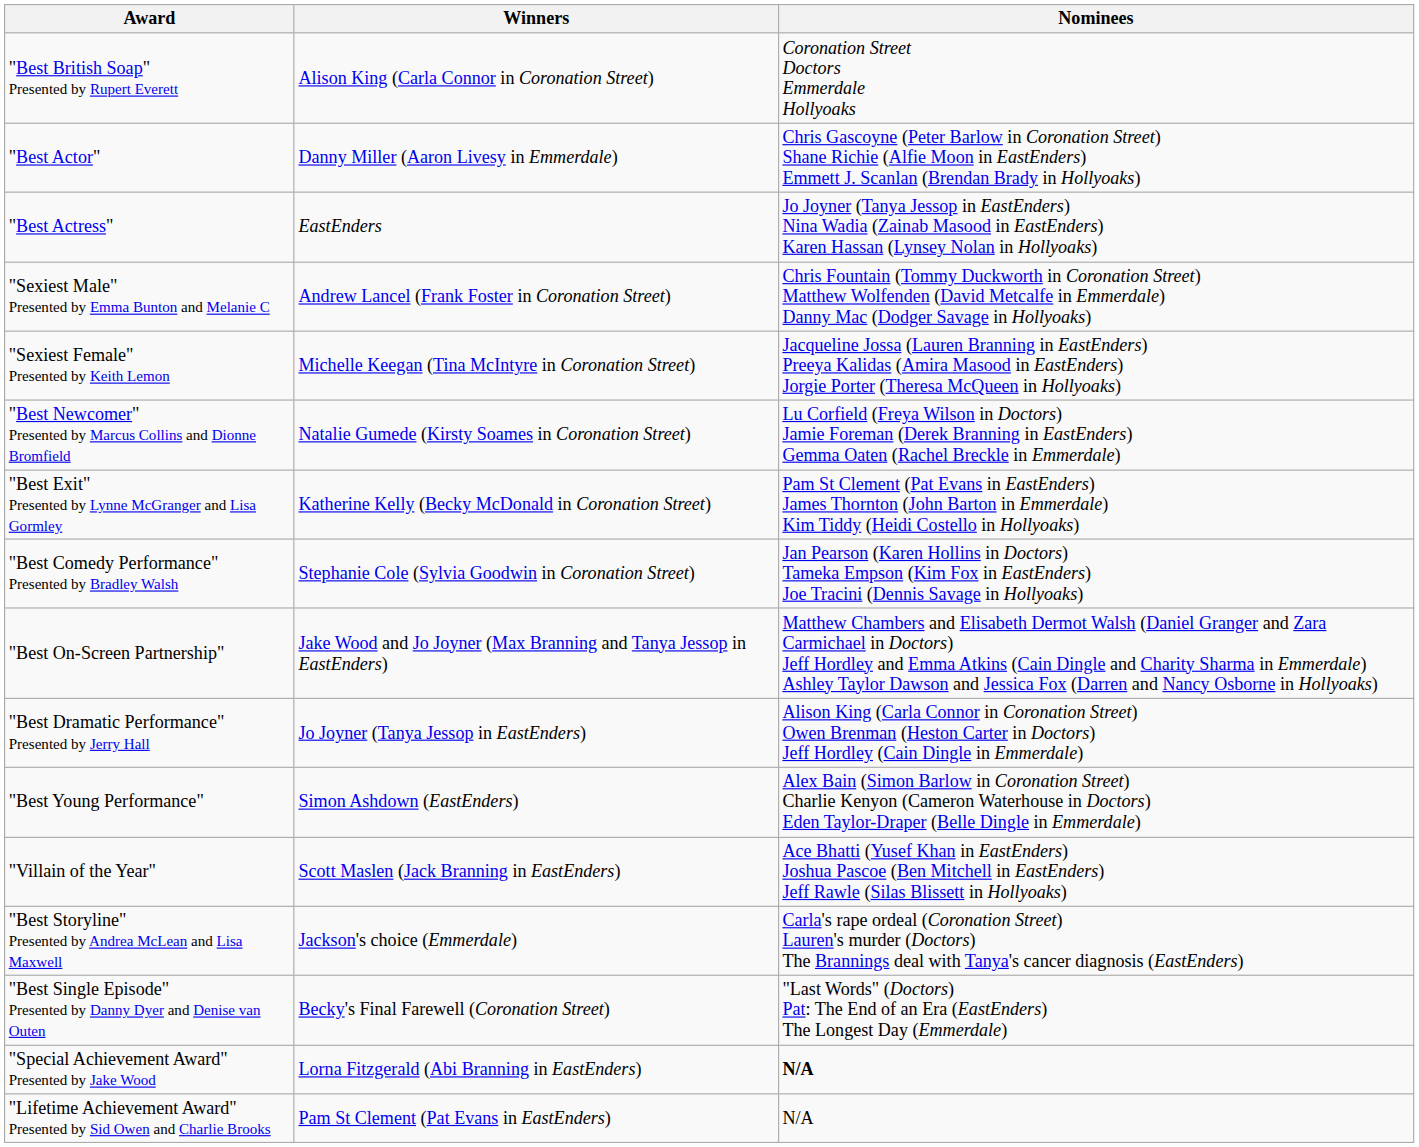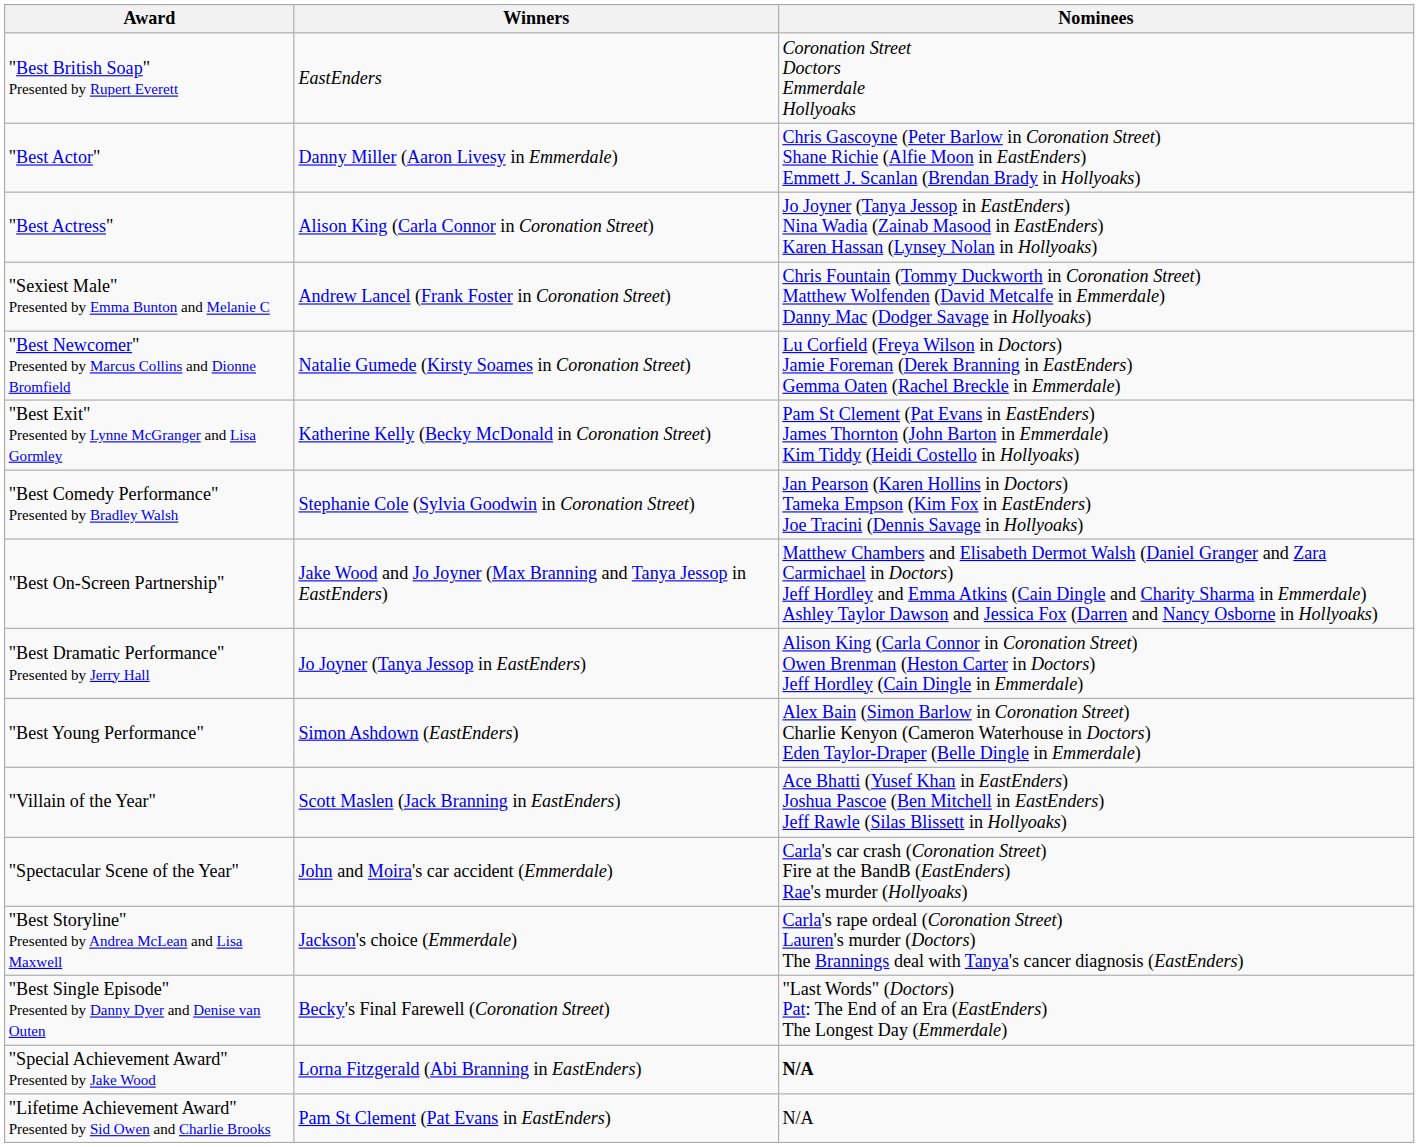"Best British Soap" Presented by Rupert Everett | Winners: Alison King (Carla Connor in Coronation Street) -> EastEnders
"Best Actress" | Winners: EastEnders -> Alison King (Carla Connor in Coronation Street)
- row: "Sexiest Female" Presented by Keith Lemon | Michelle Keegan (Tina McIntyre in Coronation Street) | Jacqueline Jossa (Lauren Branning in EastEnders) Preeya Kalidas (Amira Masood in EastEnders) Jorgie Porter (Theresa McQueen in Hollyoaks)
+ row: "Spectacular Scene of the Year" | John and Moira's car accident (Emmerdale) | Carla's car crash (Coronation Street) Fire at the BandB (EastEnders) Rae's murder (Hollyoaks)
